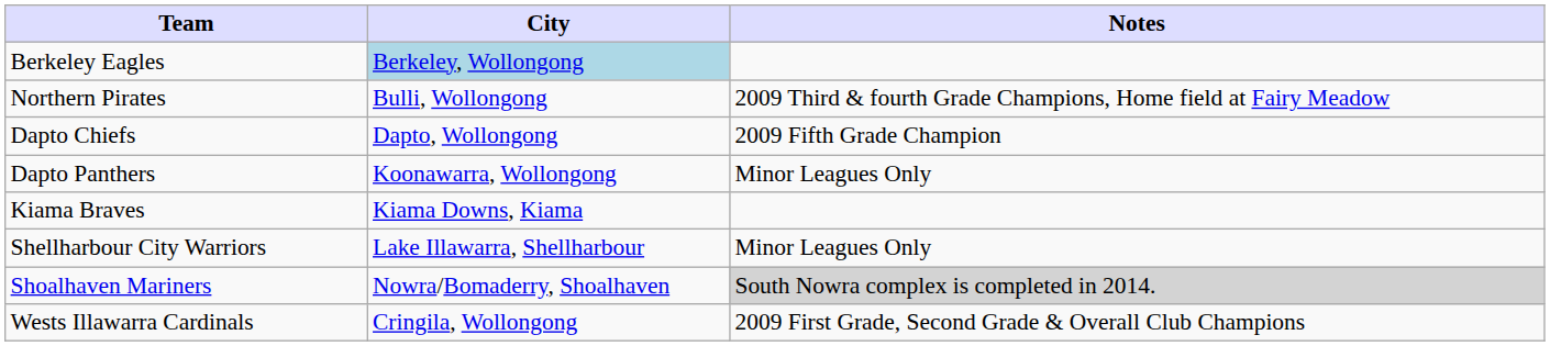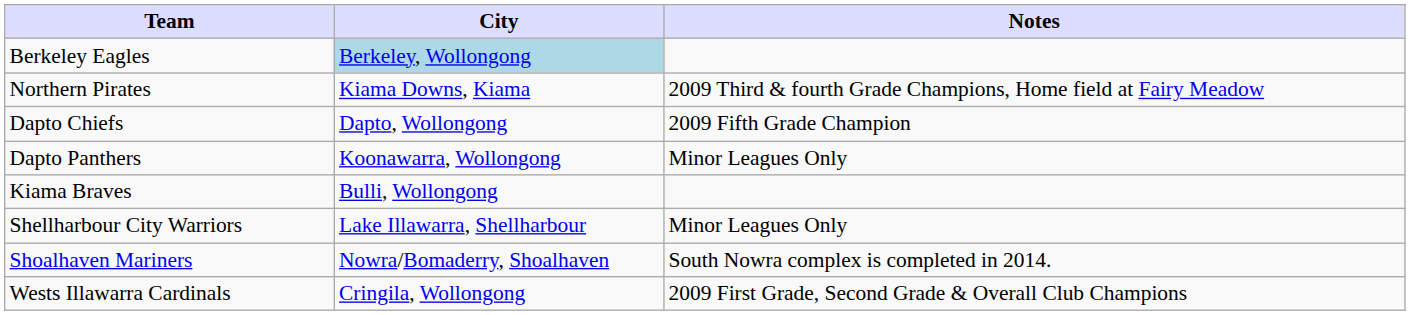Northern Pirates | City: Bulli, Wollongong -> Kiama Downs, Kiama
Kiama Braves | City: Kiama Downs, Kiama -> Bulli, Wollongong
Shoalhaven Mariners | Notes: lightgrey background -> no background
